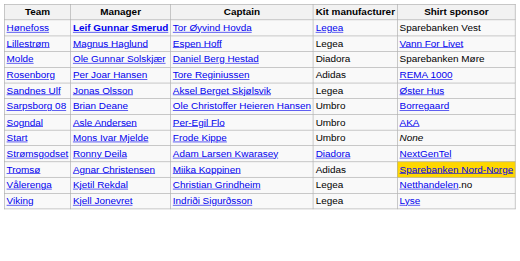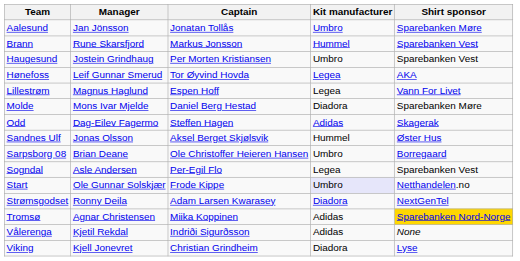+ row: Aalesund | Jan Jönsson | Jonatan Tollås | Umbro | Sparebanken Møre
+ row: Brann | Rune Skarsfjord | Markus Jonsson | Hummel | Sparebanken Vest
+ row: Haugesund | Jostein Grindhaug | Per Morten Kristiansen | Umbro | Sparebanken Vest
Hønefoss | Manager: bold -> normal
Hønefoss | Shirt sponsor: Sparebanken Vest -> AKA
Molde | Manager: Ole Gunnar Solskjær -> Mons Ivar Mjelde
+ row: Odd | Dag-Eilev Fagermo | Steffen Hagen | Adidas | Skagerak
- row: Rosenborg | Per Joar Hansen | Tore Reginiussen | Adidas | REMA 1000
Sandnes Ulf | Kit manufacturer: Legea -> Hummel
Sogndal | Kit manufacturer: Umbro -> Legea
Sogndal | Shirt sponsor: AKA -> Sparebanken Vest
Start | Manager: Mons Ivar Mjelde -> Ole Gunnar Solskjær
Start | Kit manufacturer: no background -> lavender background
Start | Shirt sponsor: None -> Netthandelen.no
Vålerenga | Captain: Christian Grindheim -> Indriði Sigurðsson
Vålerenga | Kit manufacturer: Legea -> Adidas
Vålerenga | Shirt sponsor: Netthandelen.no -> None
Viking | Captain: Indriði Sigurðsson -> Christian Grindheim
Viking | Kit manufacturer: Legea -> Diadora
